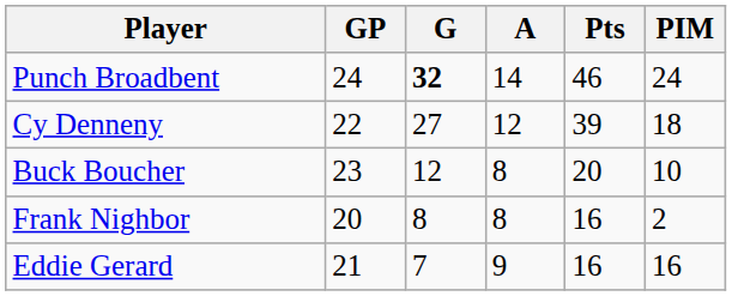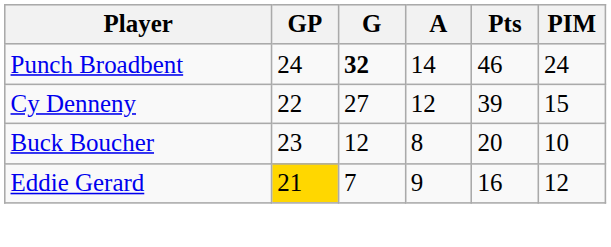Cy Denneny | PIM: 18 -> 15
- row: Frank Nighbor | 20 | 8 | 8 | 16 | 2
Eddie Gerard | GP: no background -> gold background
Eddie Gerard | PIM: 16 -> 12
